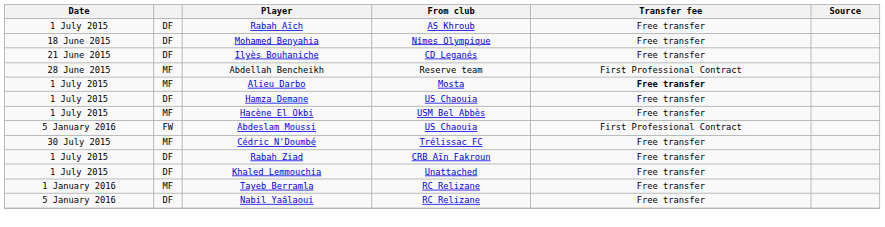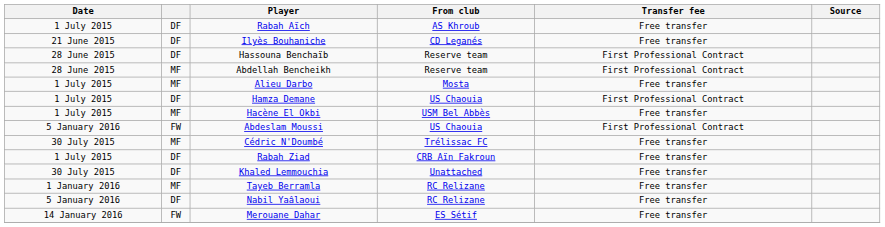- row: 18 June 2015 | DF | Mohamed Benyahia | Nîmes Olympique | Free transfer
+ row: 28 June 2015 | DF | Hassouna Benchaïb | Reserve team | First Professional Contract
Alieu Darbo | Transfer fee: bold -> normal
Hamza Demane | Transfer fee: Free transfer -> First Professional Contract
Khaled Lemmouchia | Date: 1 July 2015 -> 30 July 2015
+ row: 14 January 2016 | FW | Merouane Dahar | ES Sétif | Free transfer
